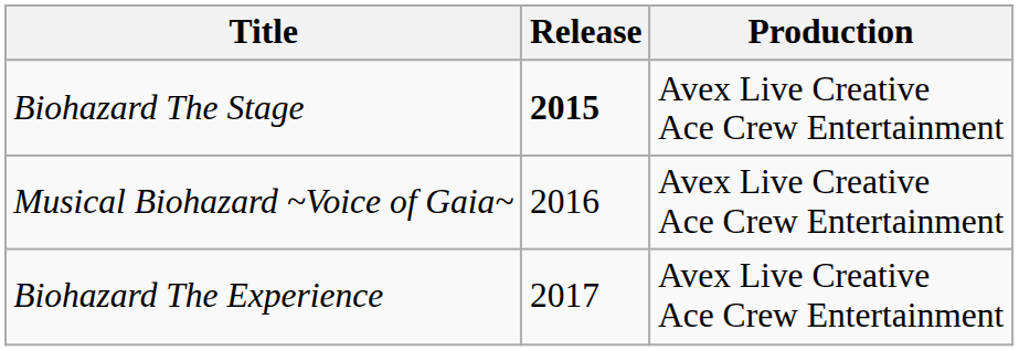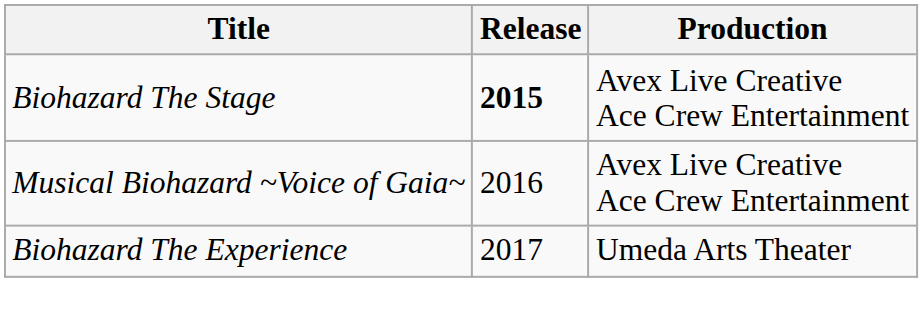Biohazard The Experience | Production: Avex Live Creative Ace Crew Entertainment -> Umeda Arts Theater
